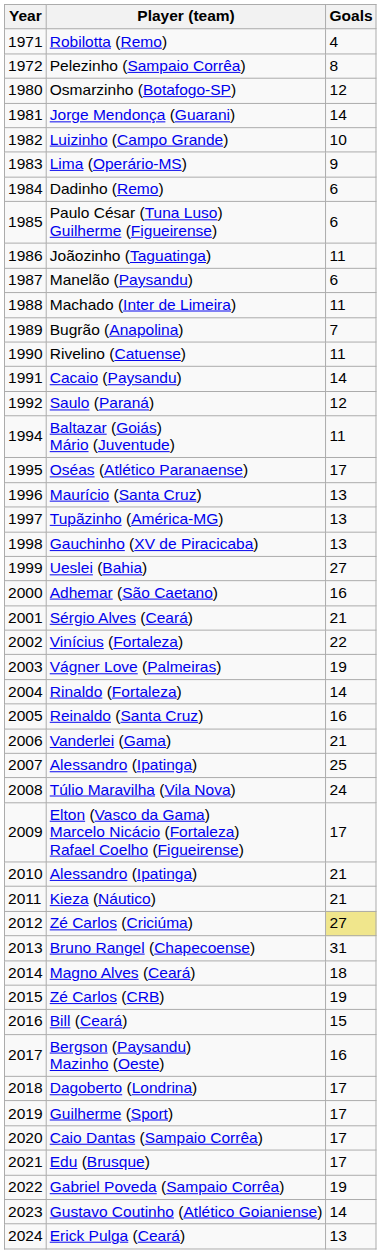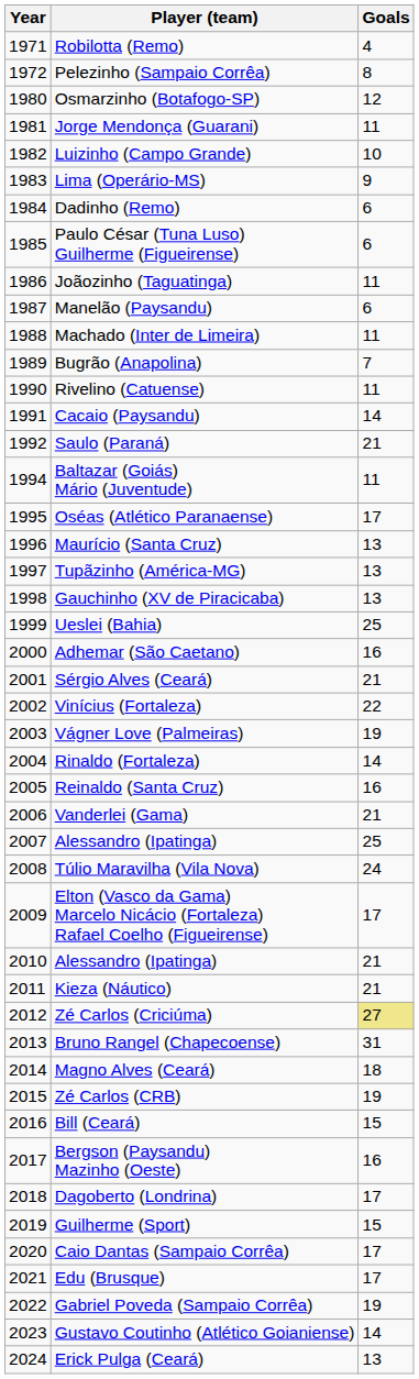Jorge Mendonça (Guarani) | Goals: 14 -> 11
Saulo (Paraná) | Goals: 12 -> 21
Ueslei (Bahia) | Goals: 27 -> 25
Guilherme (Sport) | Goals: 17 -> 15
